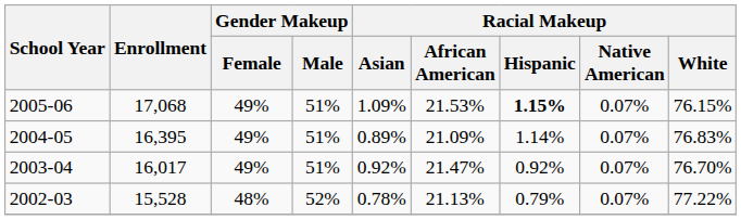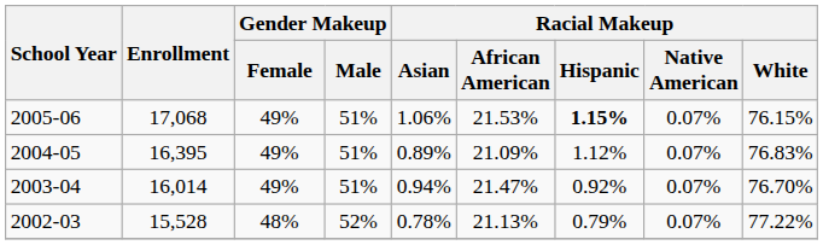2005-06 | Racial Makeup / Asian: 1.09% -> 1.06%
2004-05 | Racial Makeup / Hispanic: 1.14% -> 1.12%
2003-04 | Enrollment: 16,017 -> 16,014
2003-04 | Racial Makeup / Asian: 0.92% -> 0.94%
